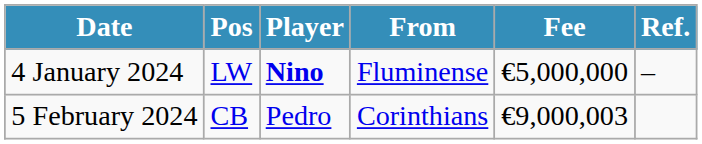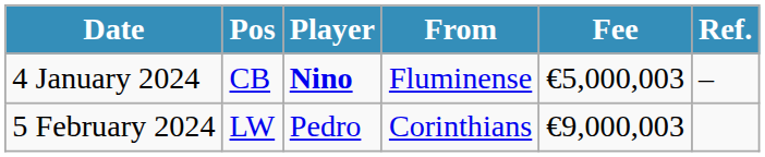4 January 2024 | Pos: LW -> CB
4 January 2024 | Fee: €5,000,000 -> €5,000,003
5 February 2024 | Pos: CB -> LW
